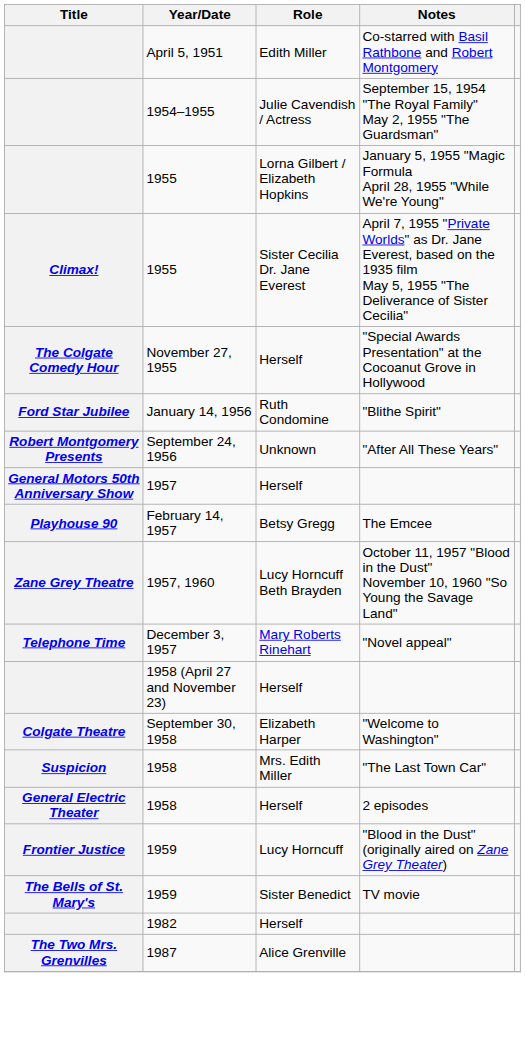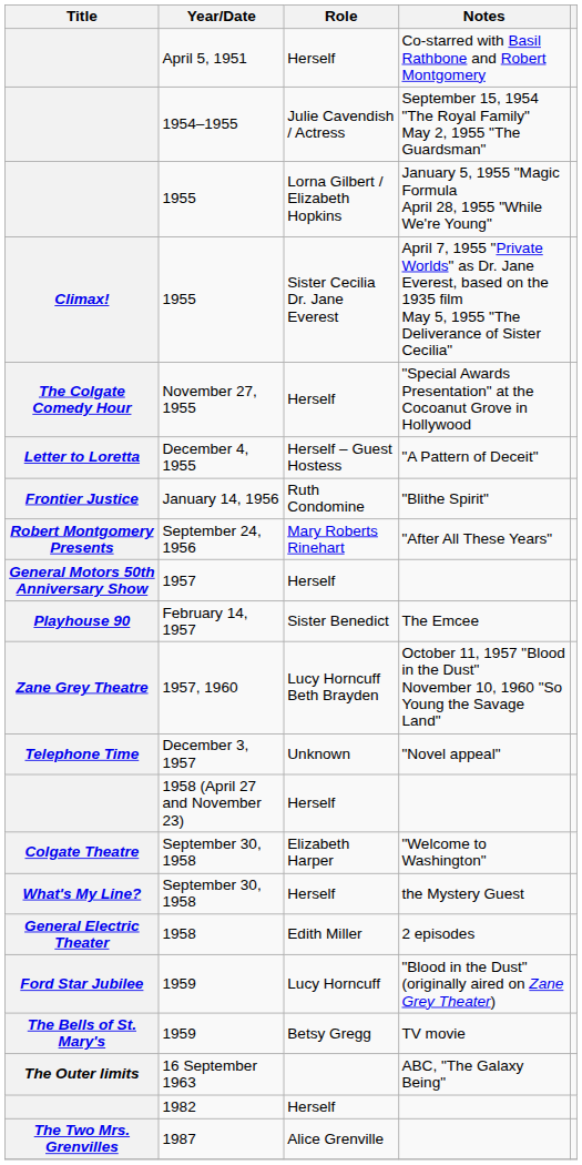Co-starred with Basil Rathbone and Robert Montgomery | Role: Edith Miller -> Herself
+ row: Letter to Loretta | December 4, 1955 | Herself – Guest Hostess | "A Pattern of Deceit"
"Blithe Spirit" | Title: Ford Star Jubilee -> Frontier Justice
"After All These Years" | Role: Unknown -> Mary Roberts Rinehart
The Emcee | Role: Betsy Gregg -> Sister Benedict
"Novel appeal" | Role: Mary Roberts Rinehart -> Unknown
+ row: What's My Line? | September 30, 1958 | Herself | the Mystery Guest
- row: Suspicion | 1958 | Mrs. Edith Miller | "The Last Town Car"
2 episodes | Role: Herself -> Edith Miller
"Blood in the Dust" (originally aired on Zane Grey Theater) | Title: Frontier Justice -> Ford Star Jubilee
TV movie | Role: Sister Benedict -> Betsy Gregg
+ row: The Outer limits | 16 September 1963 | ABC, "The Galaxy Being"
